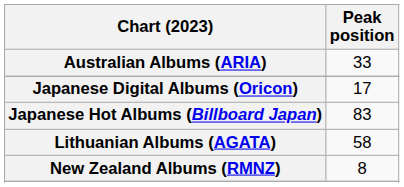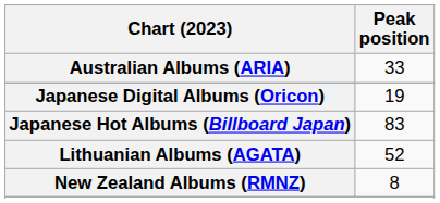Japanese Digital Albums (Oricon) | Peak position: 17 -> 19
Lithuanian Albums (AGATA) | Peak position: 58 -> 52
